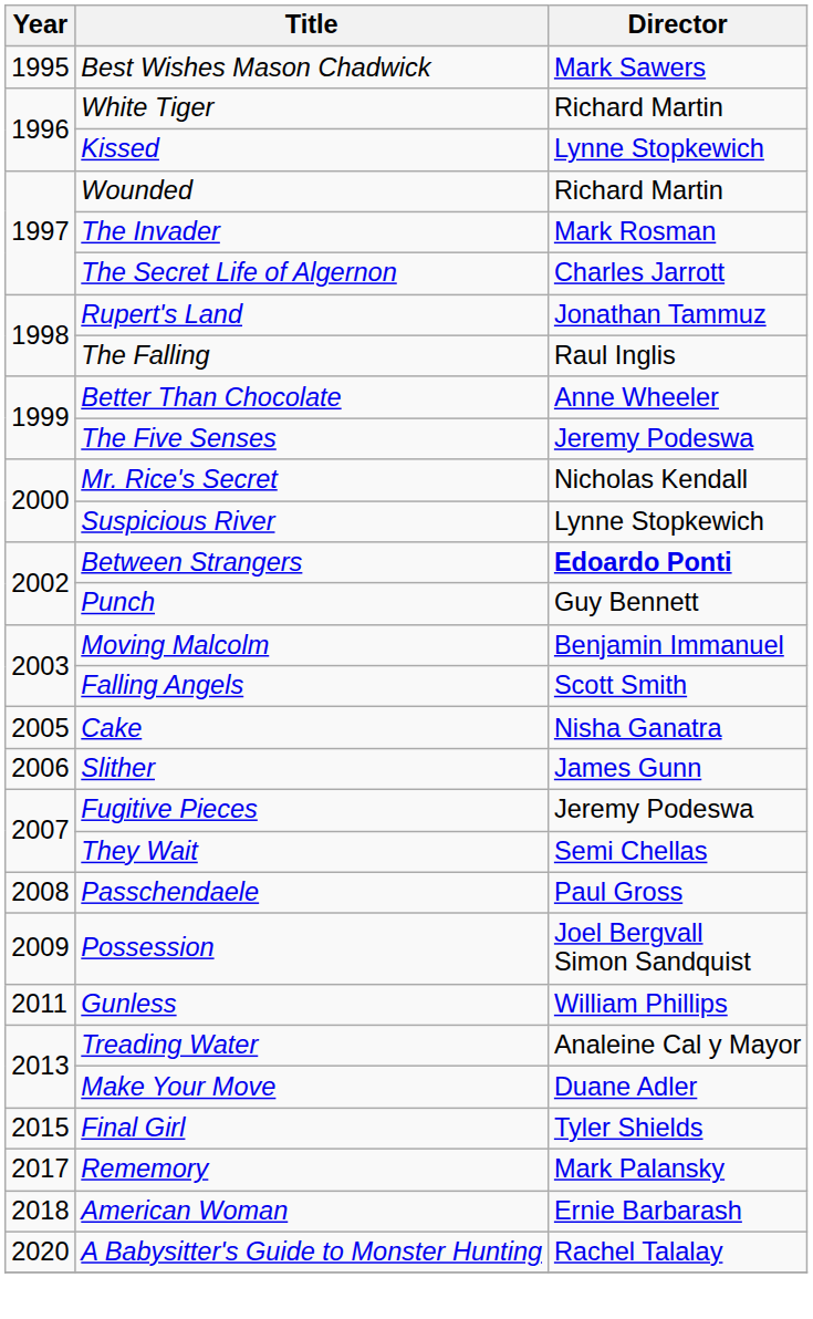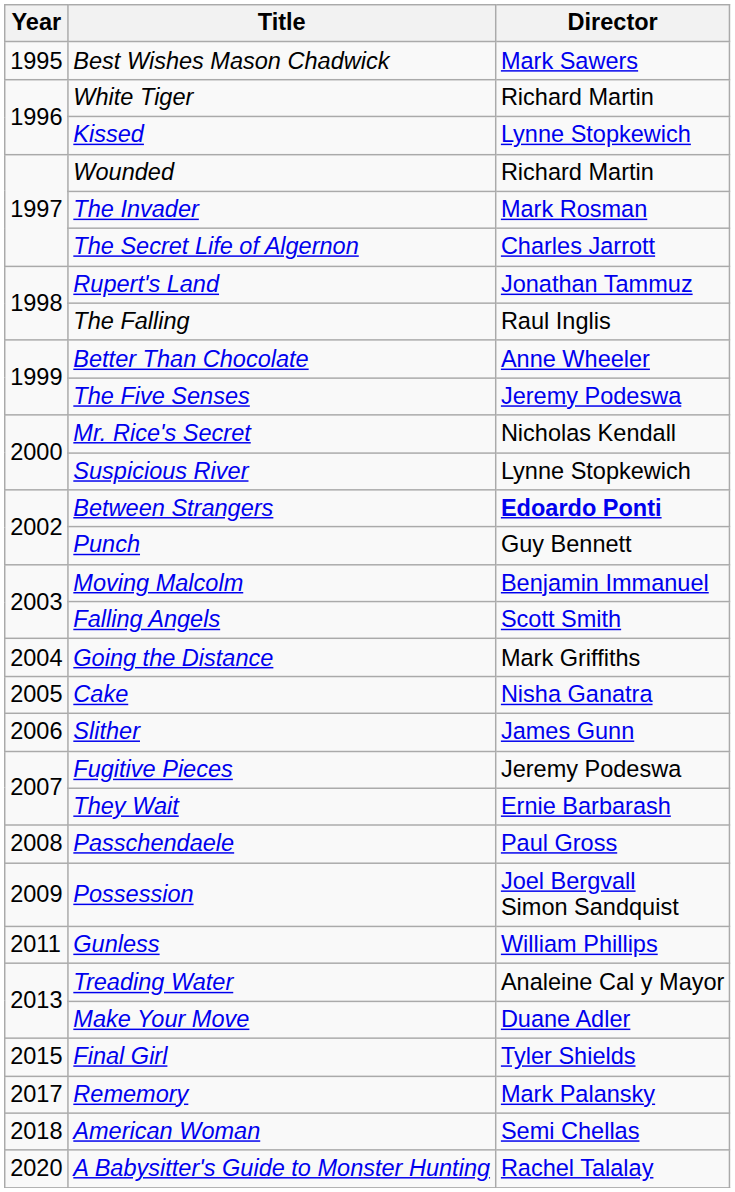+ row: 2004 | Going the Distance | Mark Griffiths
They Wait | Director: Semi Chellas -> Ernie Barbarash
American Woman | Director: Ernie Barbarash -> Semi Chellas
